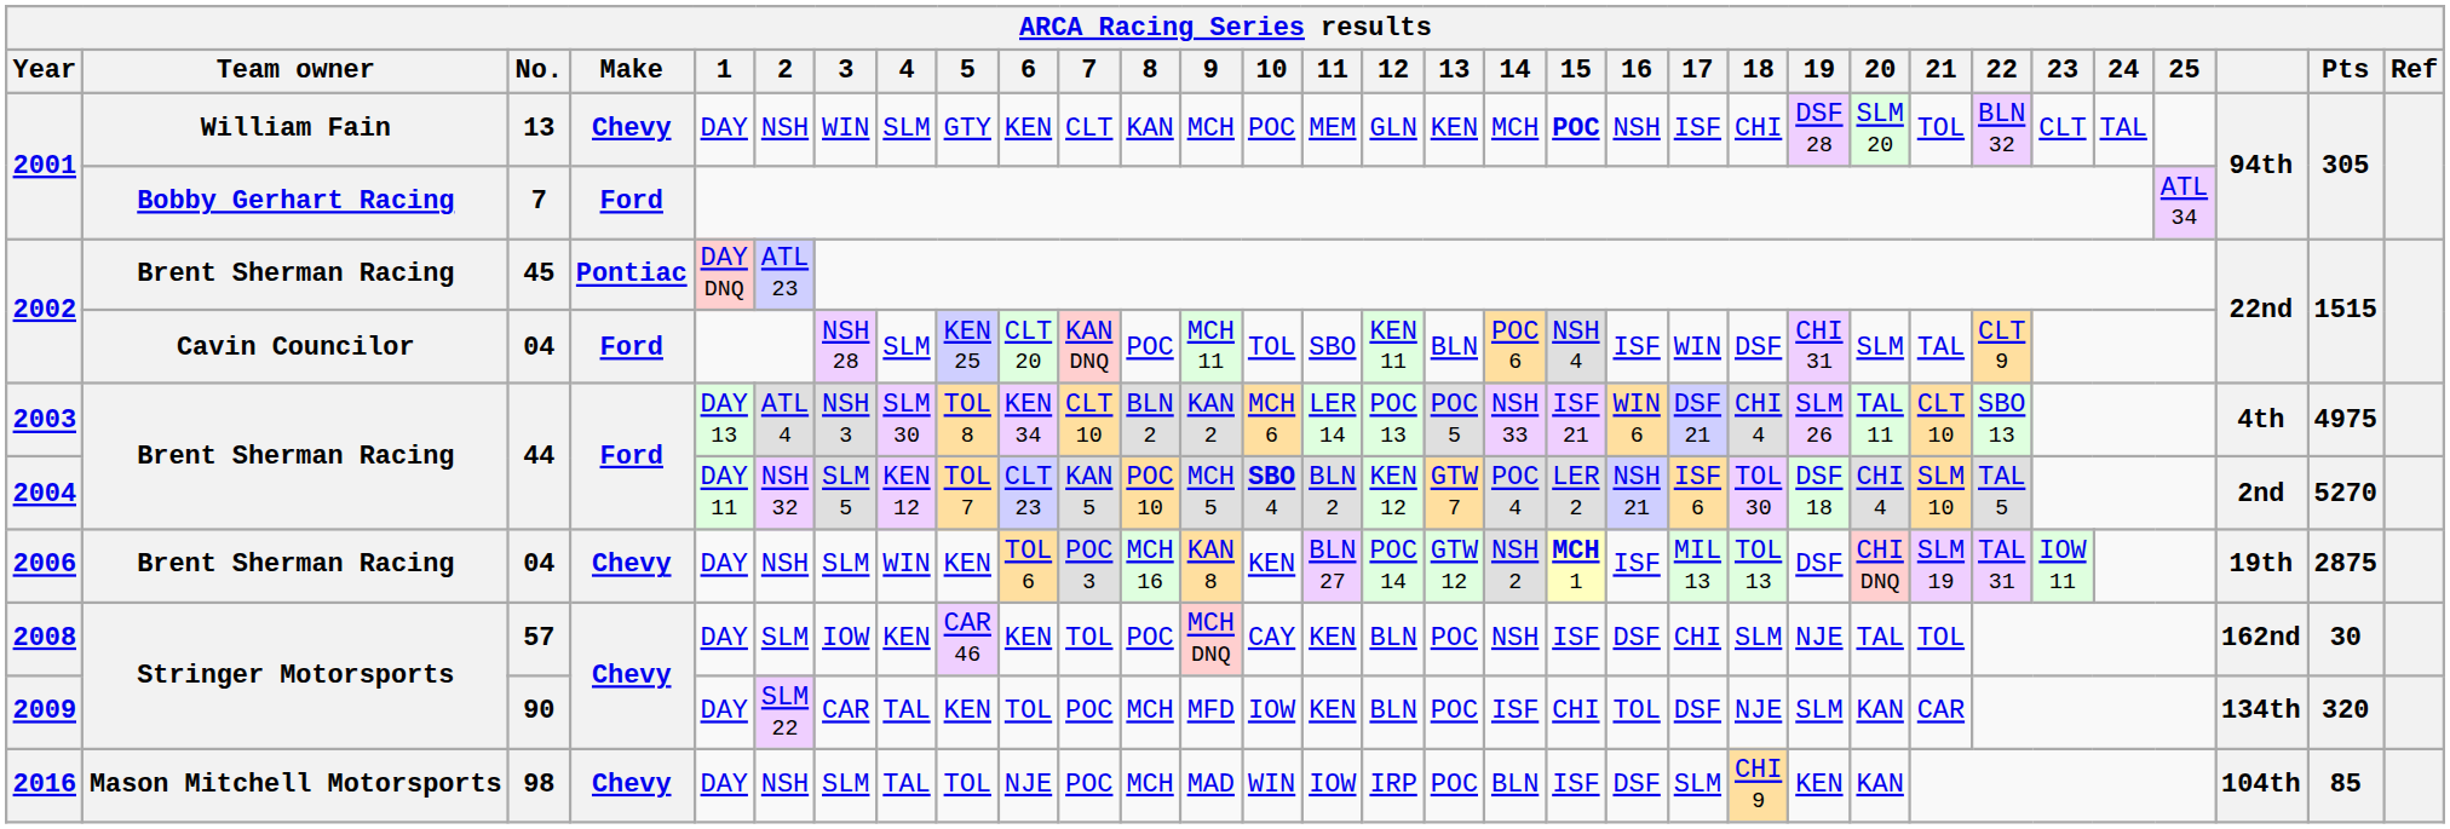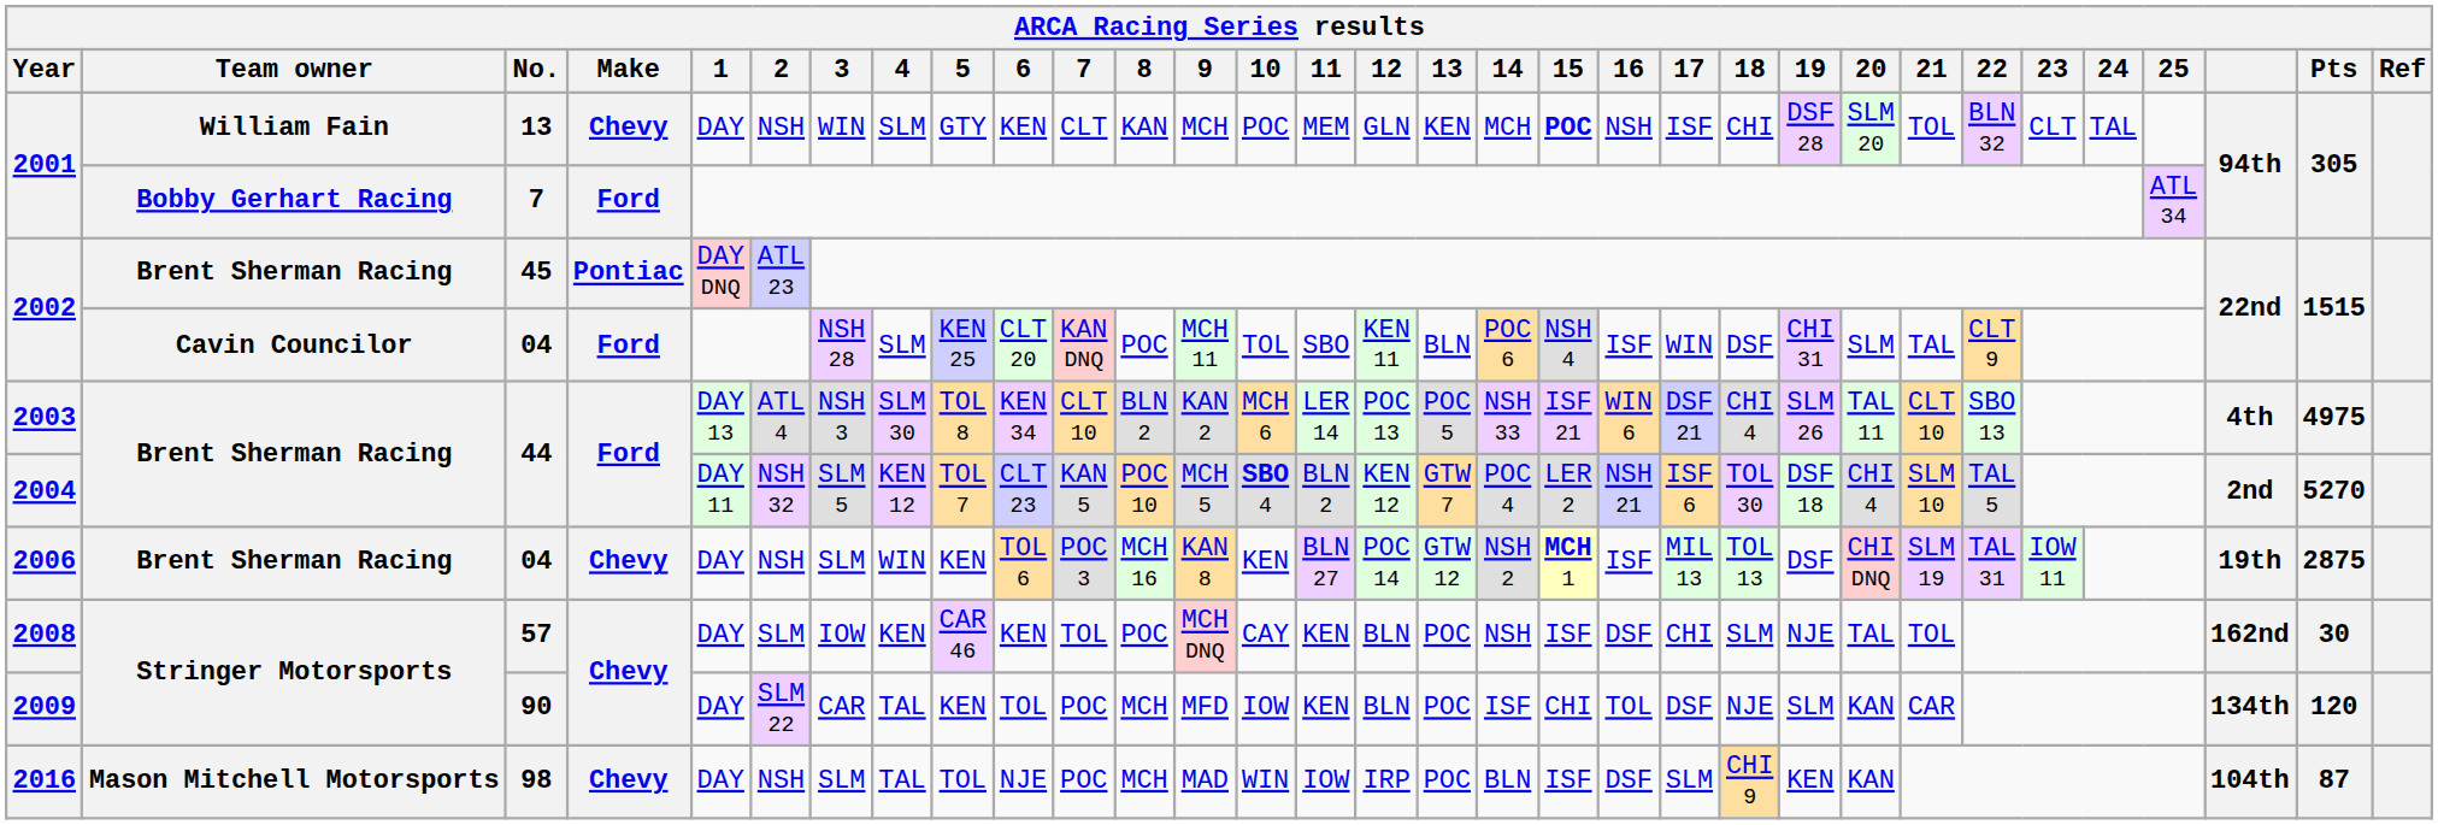2009 | Pts: 320 -> 120
2016 | Pts: 85 -> 87
